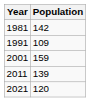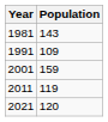1981 | Population: 142 -> 143
2011 | Population: 139 -> 119
